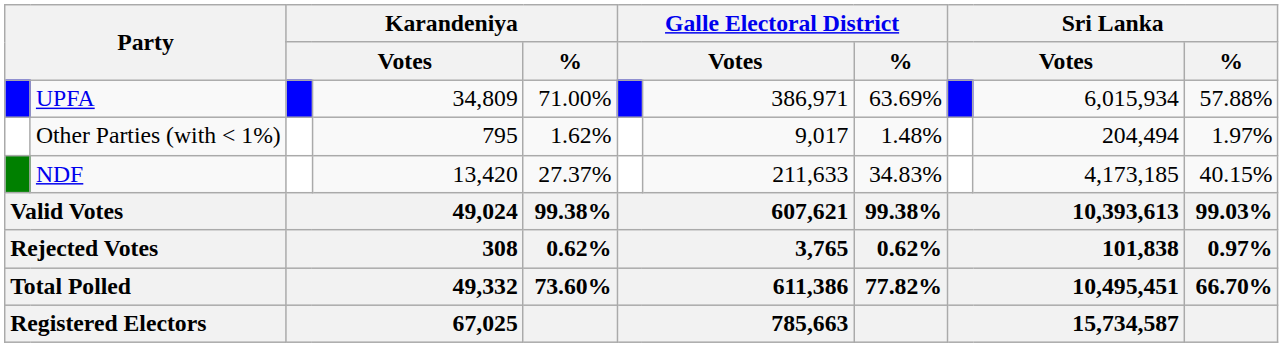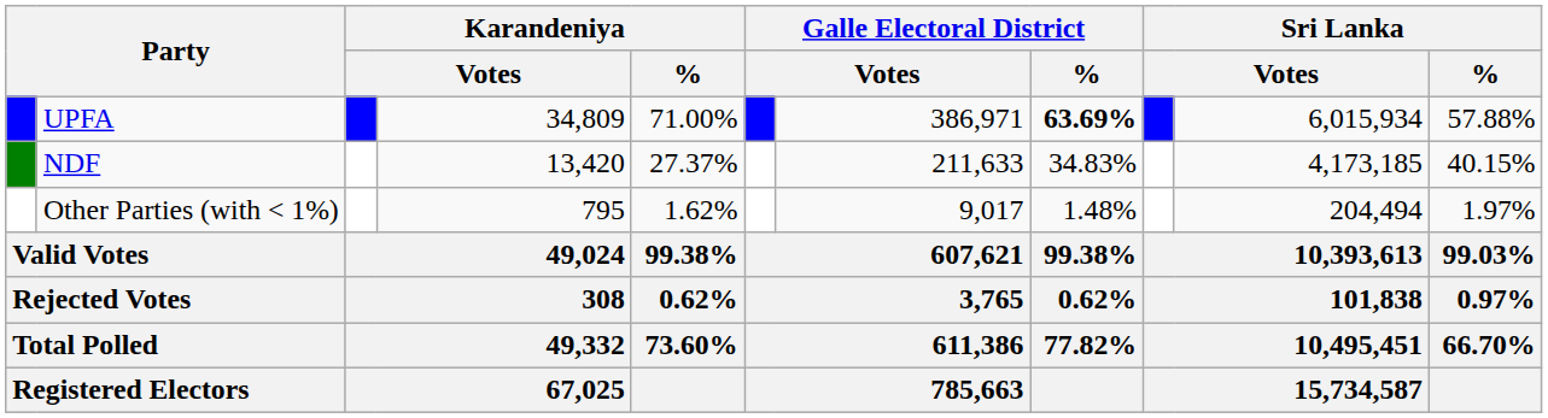UPFA | Galle Electoral District / %: normal -> bold
rows swapped: NDF <-> Other Parties (with < 1%)
